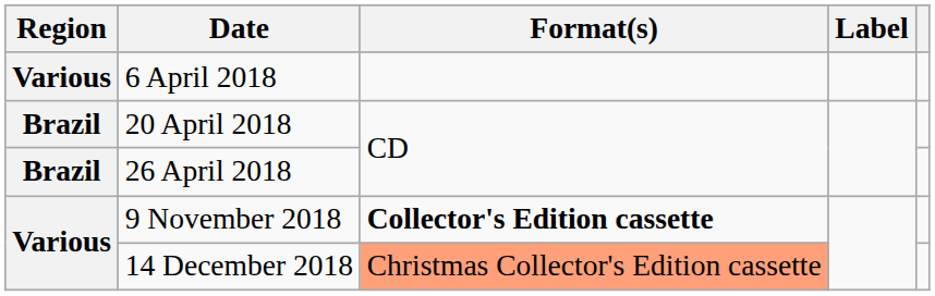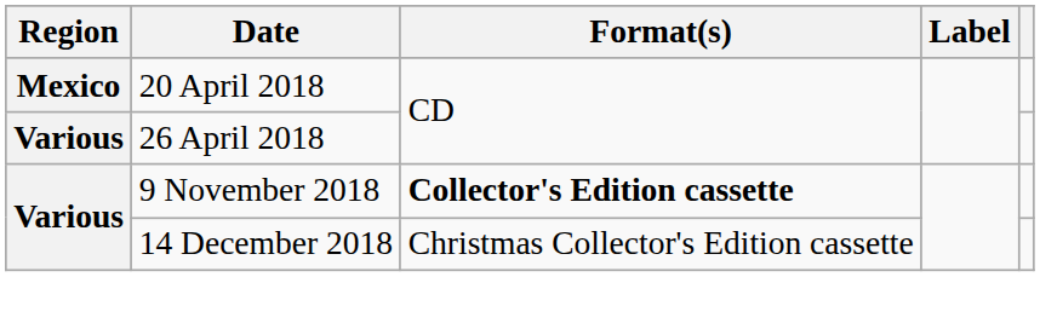- row: Various | 6 April 2018
20 April 2018 | Region: Brazil -> Mexico
26 April 2018 | Region: Brazil -> Various
14 December 2018 | Format(s): lightsalmon background -> no background
